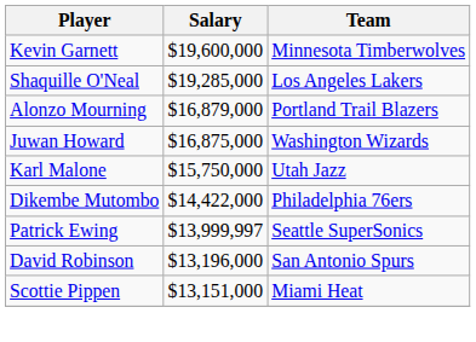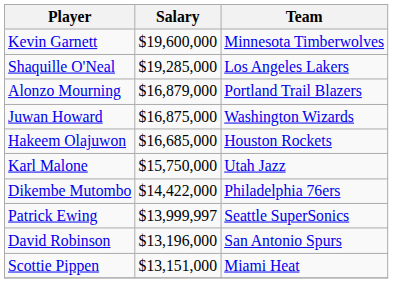+ row: Hakeem Olajuwon | $16,685,000 | Houston Rockets
